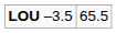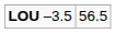LOU –3.5 | column 2: 65.5 -> 56.5
